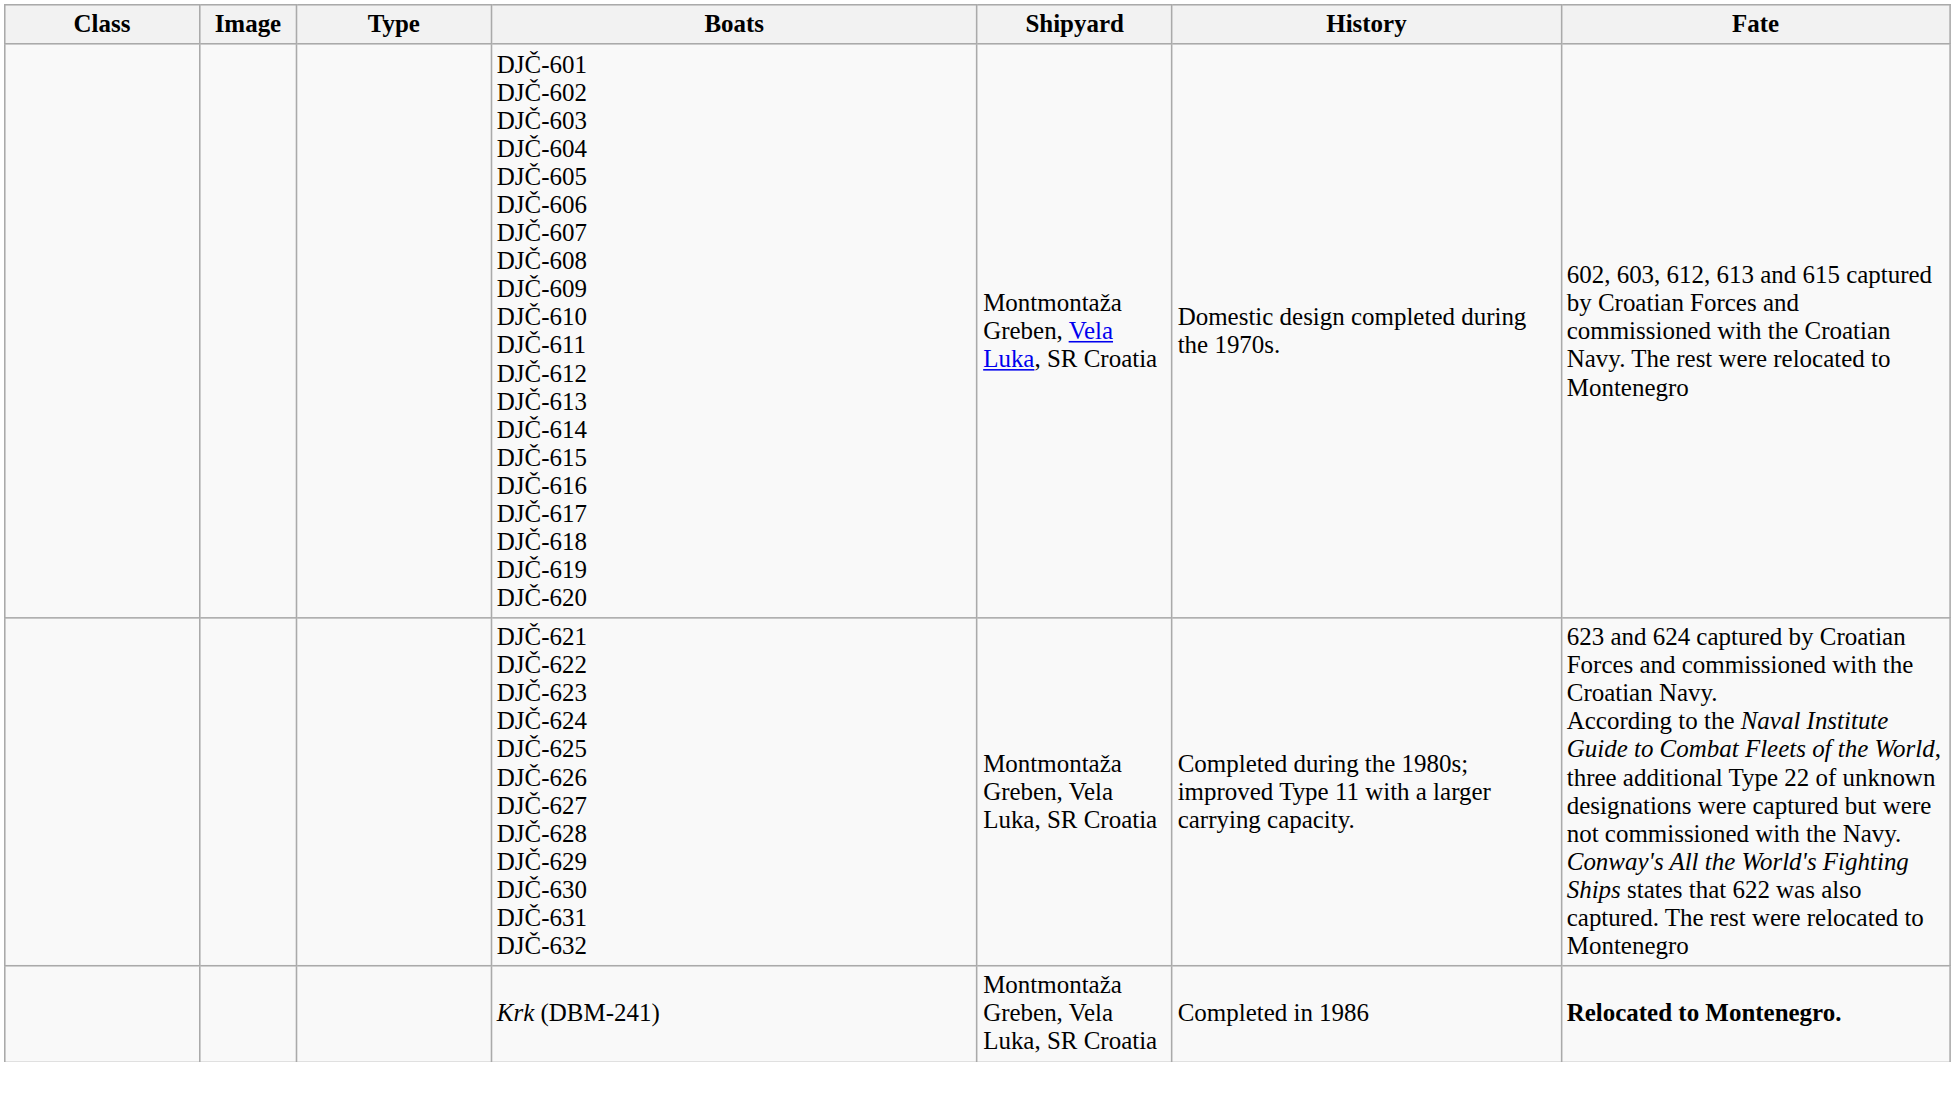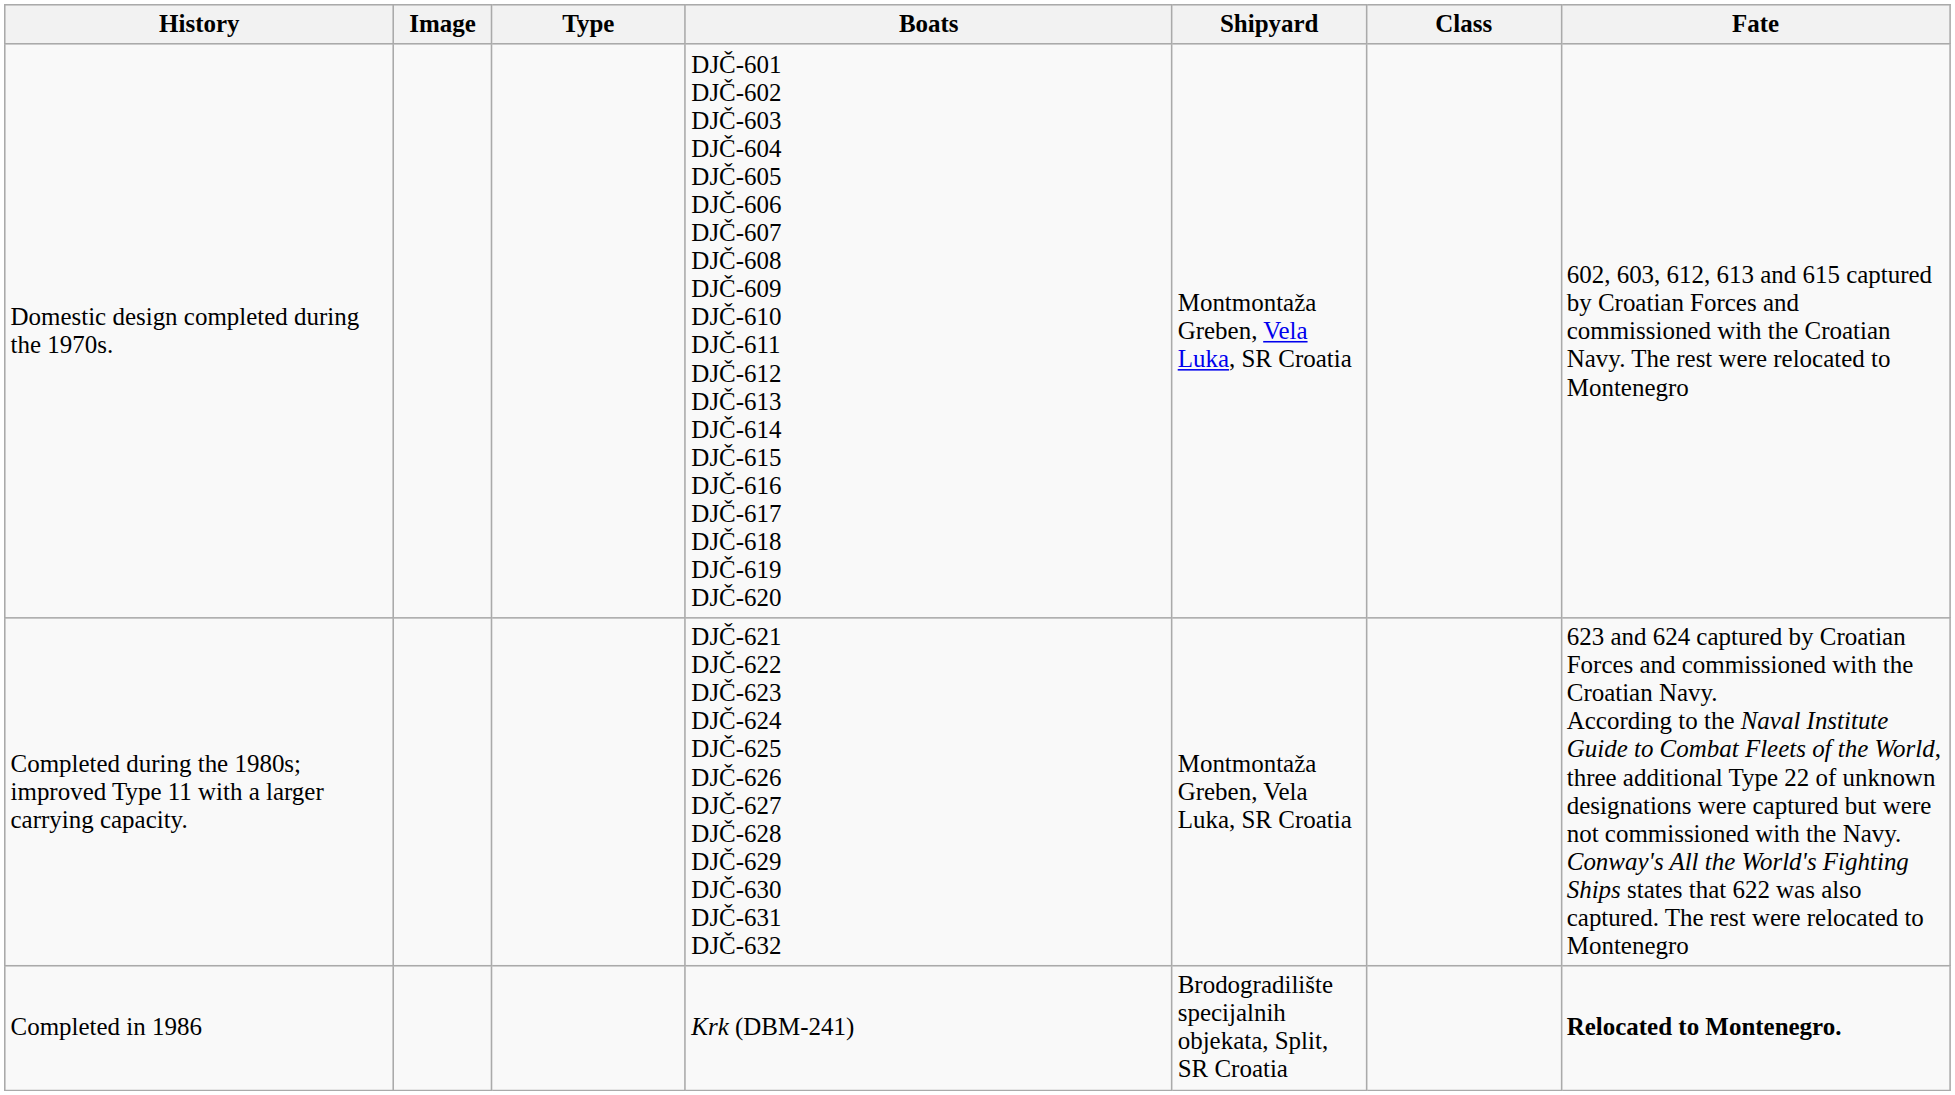columns swapped: Class <-> History
Krk (DBM-241) | Shipyard: Montmontaža Greben, Vela Luka, SR Croatia -> Brodogradilište specijalnih objekata, Split, SR Croatia
